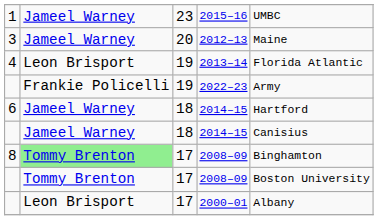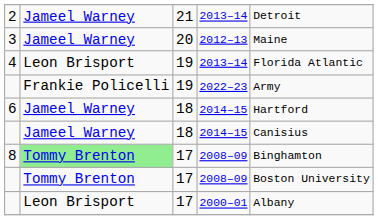- row: 1 | Jameel Warney | 23 | 2015–16 | UMBC
+ row: 2 | Jameel Warney | 21 | 2013–14 | Detroit
